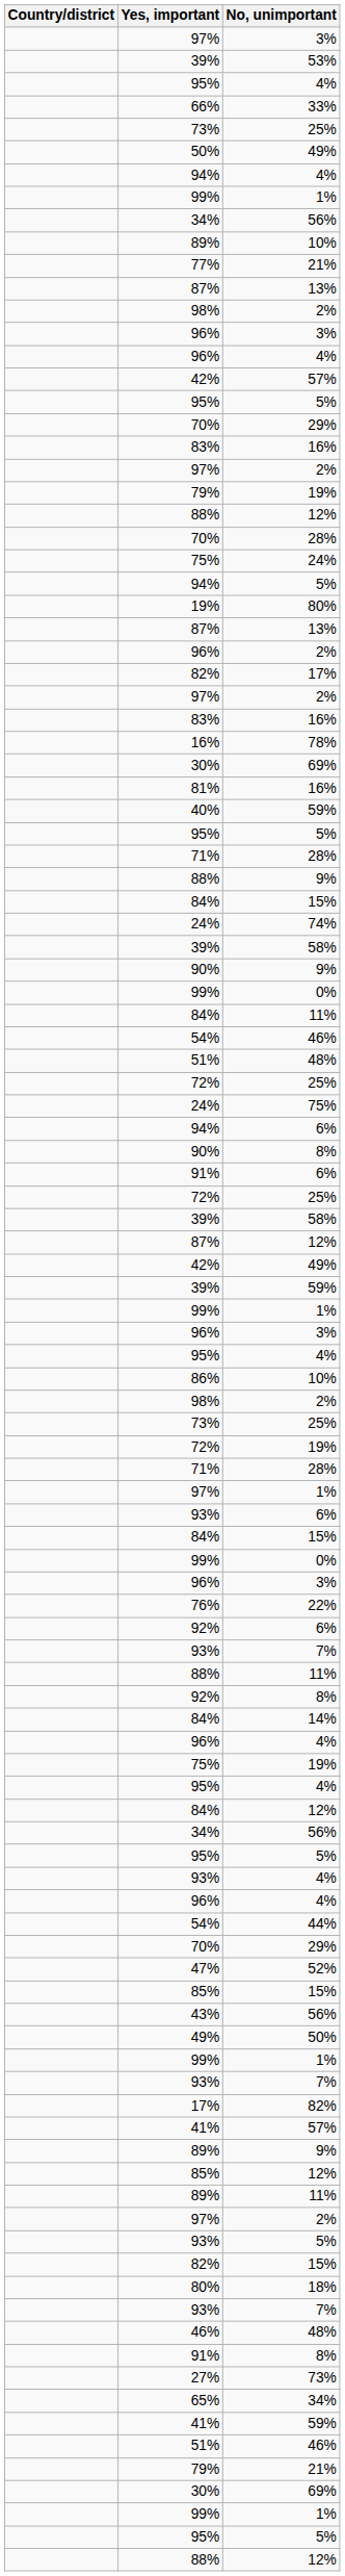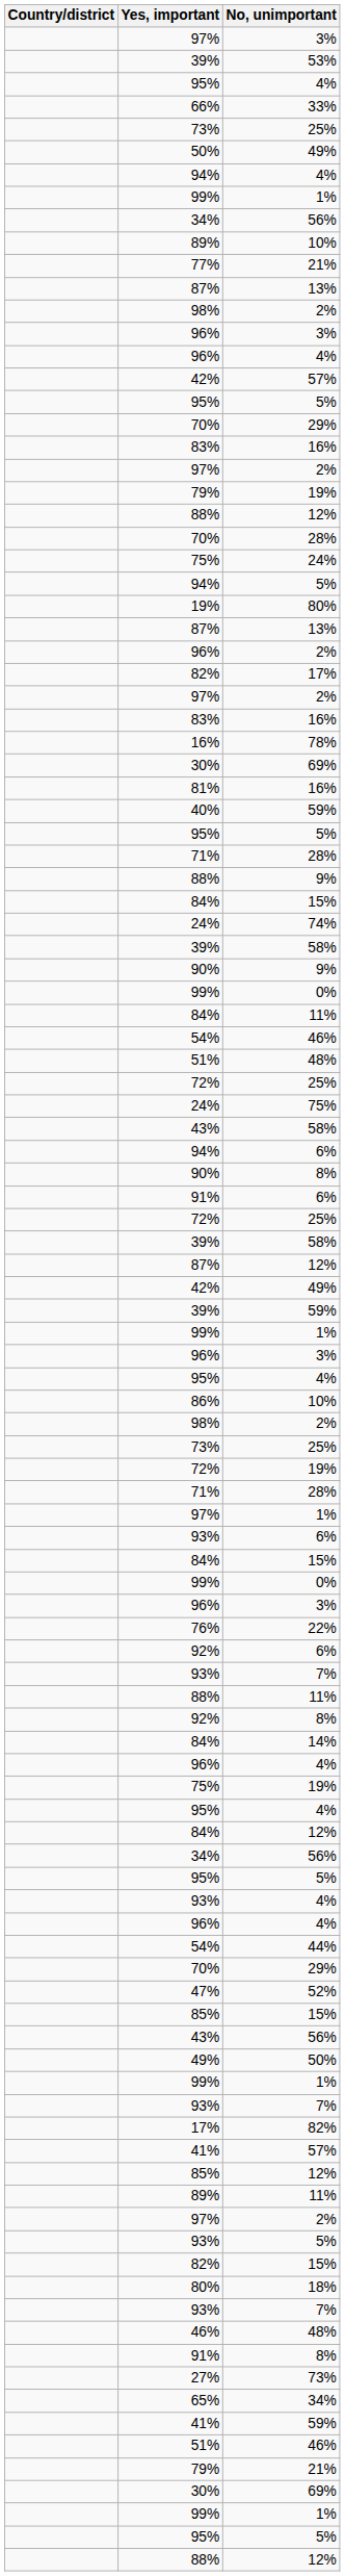+ row: 43% | 58%
- row: 89% | 9%
